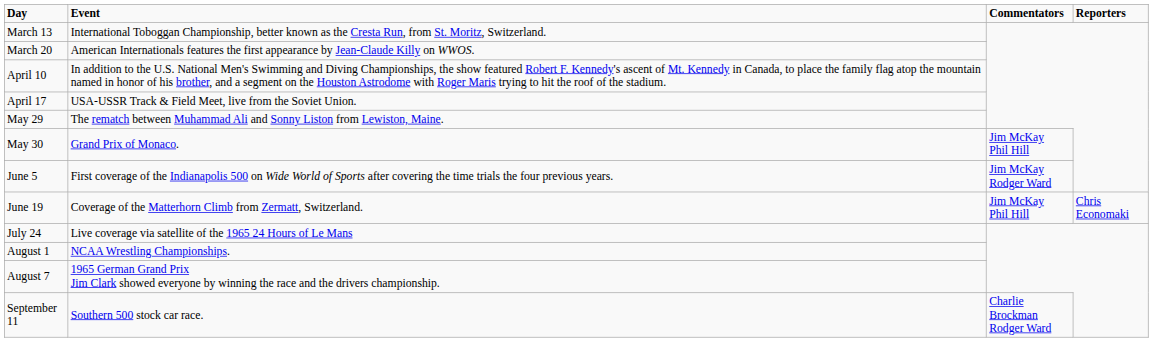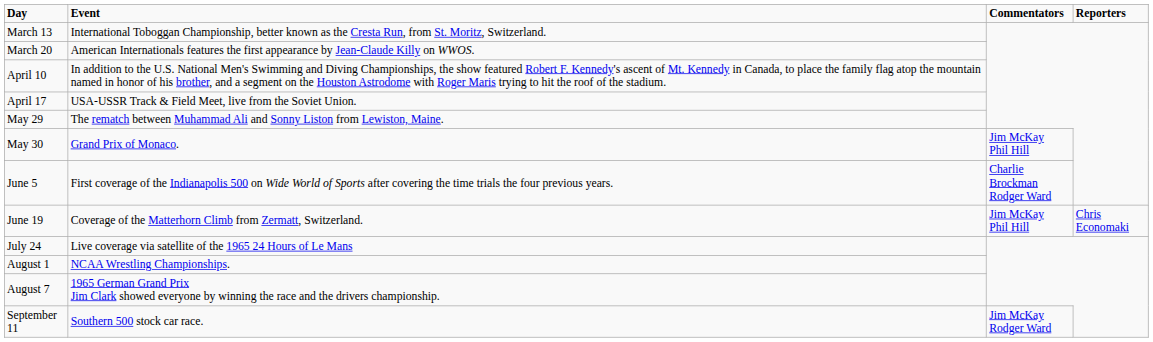June 5 | Commentators: Jim McKay Rodger Ward -> Charlie Brockman Rodger Ward
September 11 | Commentators: Charlie Brockman Rodger Ward -> Jim McKay Rodger Ward
